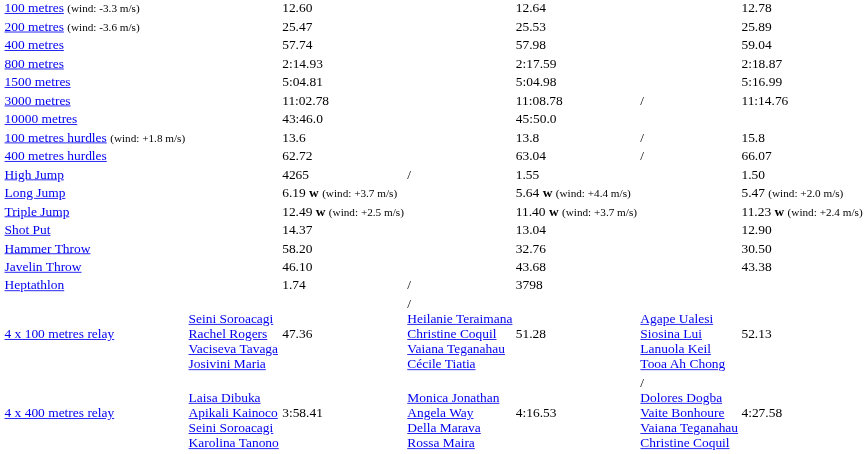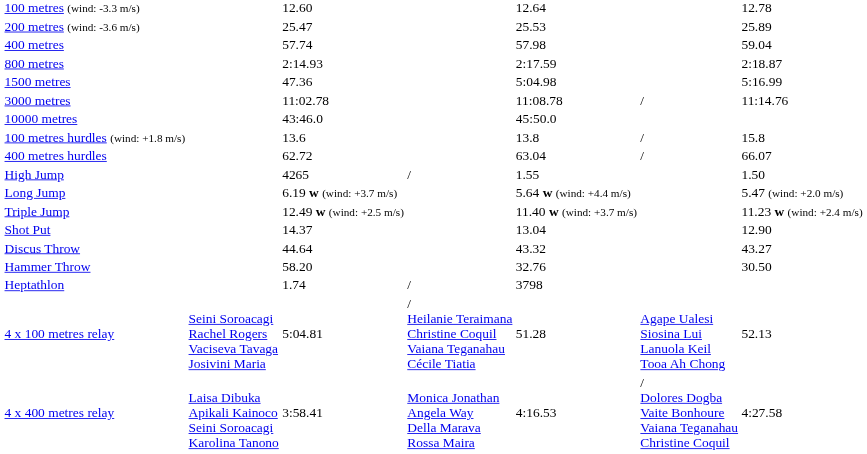1500 metres | column 3: 5:04.81 -> 47.36
+ row: Discus Throw | 44.64 | 43.32 | 43.27
- row: Javelin Throw | 46.10 | 43.68 | 43.38
4 x 100 metres relay | column 3: 47.36 -> 5:04.81
